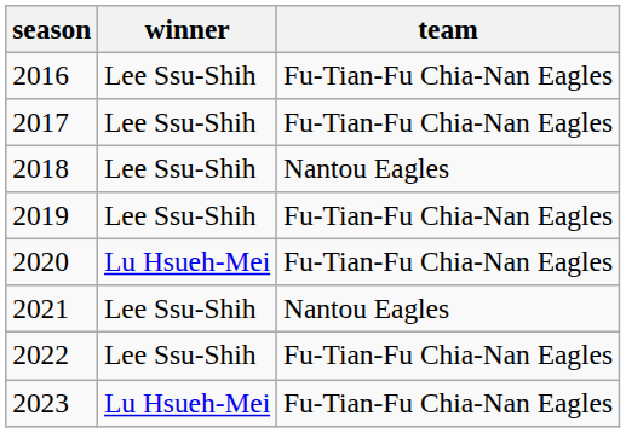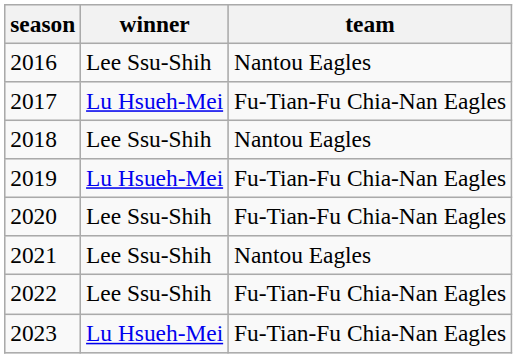2016 | team: Fu-Tian-Fu Chia-Nan Eagles -> Nantou Eagles
2017 | winner: Lee Ssu-Shih -> Lu Hsueh-Mei
2019 | winner: Lee Ssu-Shih -> Lu Hsueh-Mei
2020 | winner: Lu Hsueh-Mei -> Lee Ssu-Shih
